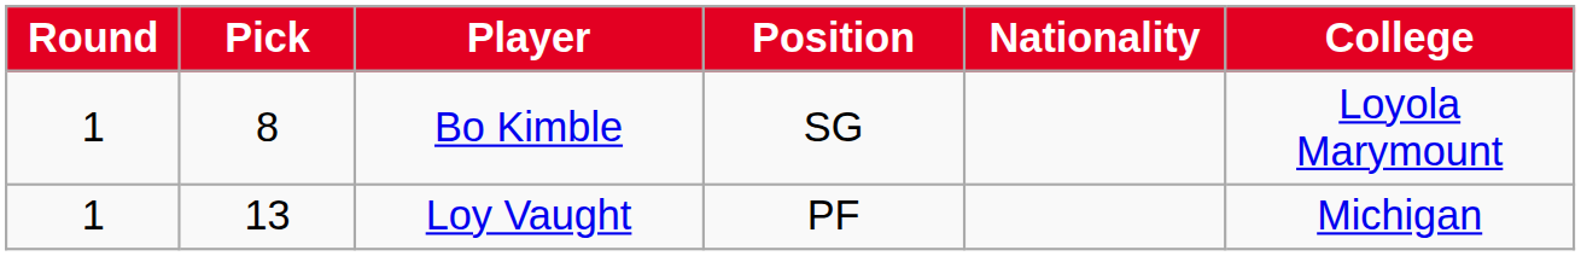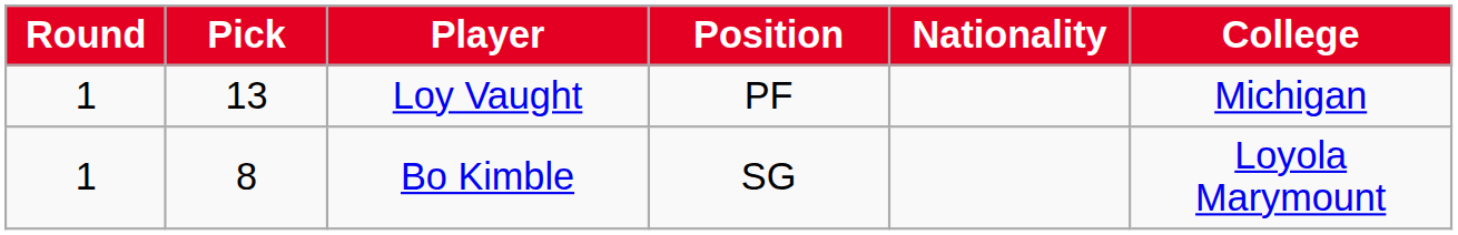rows swapped: Bo Kimble <-> Loy Vaught
